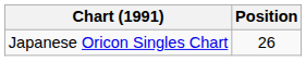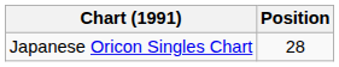Japanese Oricon Singles Chart | Position: 26 -> 28
